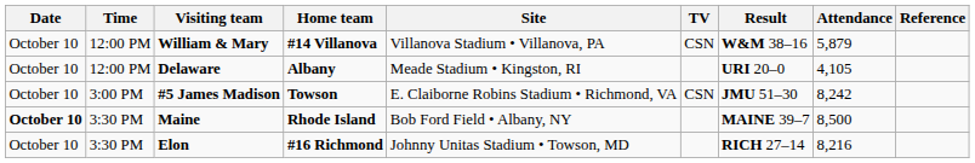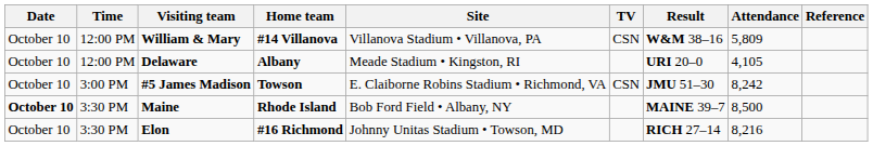William & Mary | Attendance: 5,879 -> 5,809
